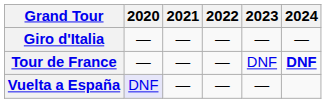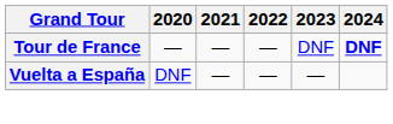- row: Giro d'Italia | — | — | — | — | —
Vuelta a España | 2020: lavender background -> no background
